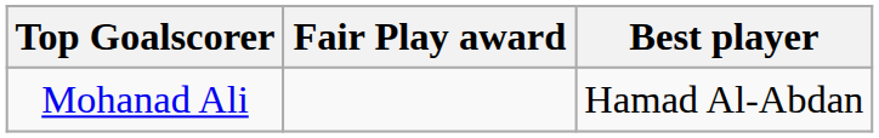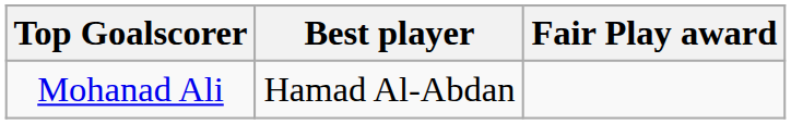columns swapped: Best player <-> Fair Play award
